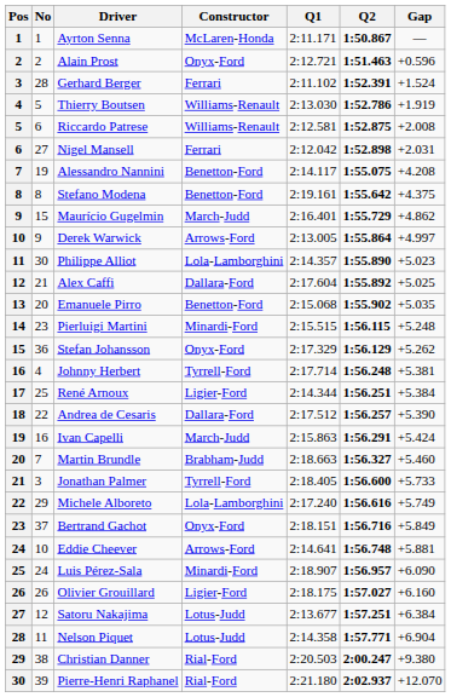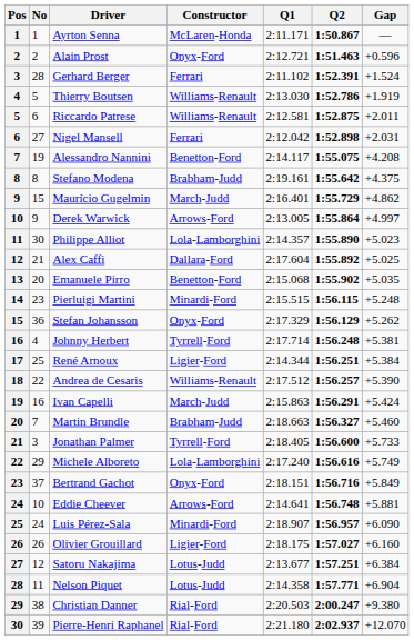Riccardo Patrese | Gap: +2.008 -> +2.011
Stefano Modena | Constructor: Benetton-Ford -> Brabham-Judd
Andrea de Cesaris | Constructor: Dallara-Ford -> Williams-Renault
